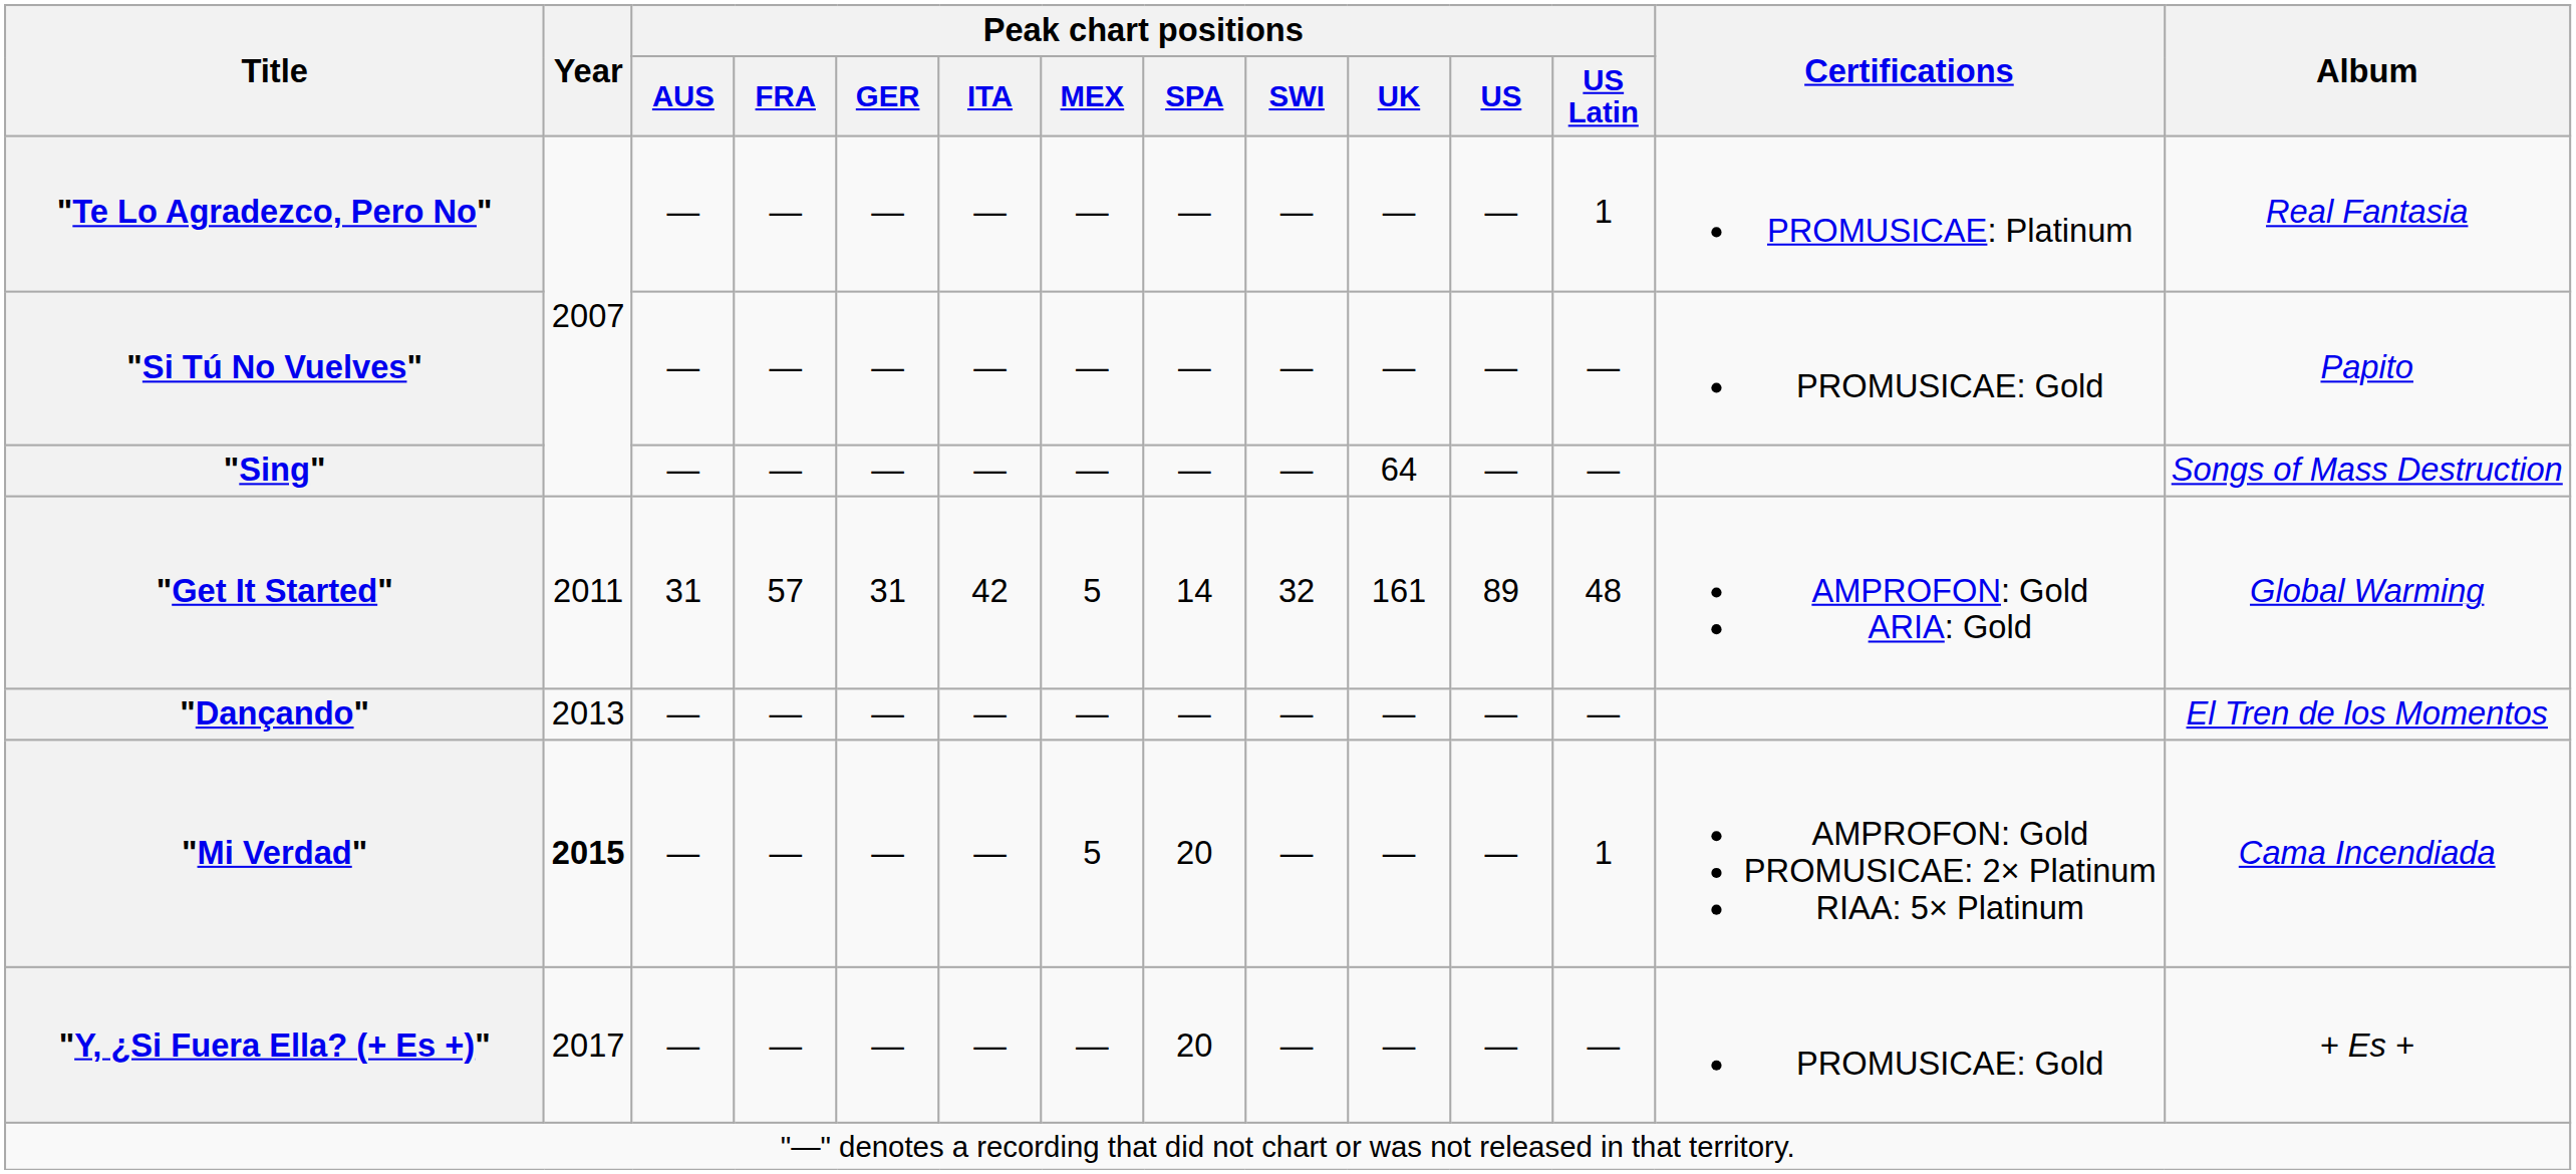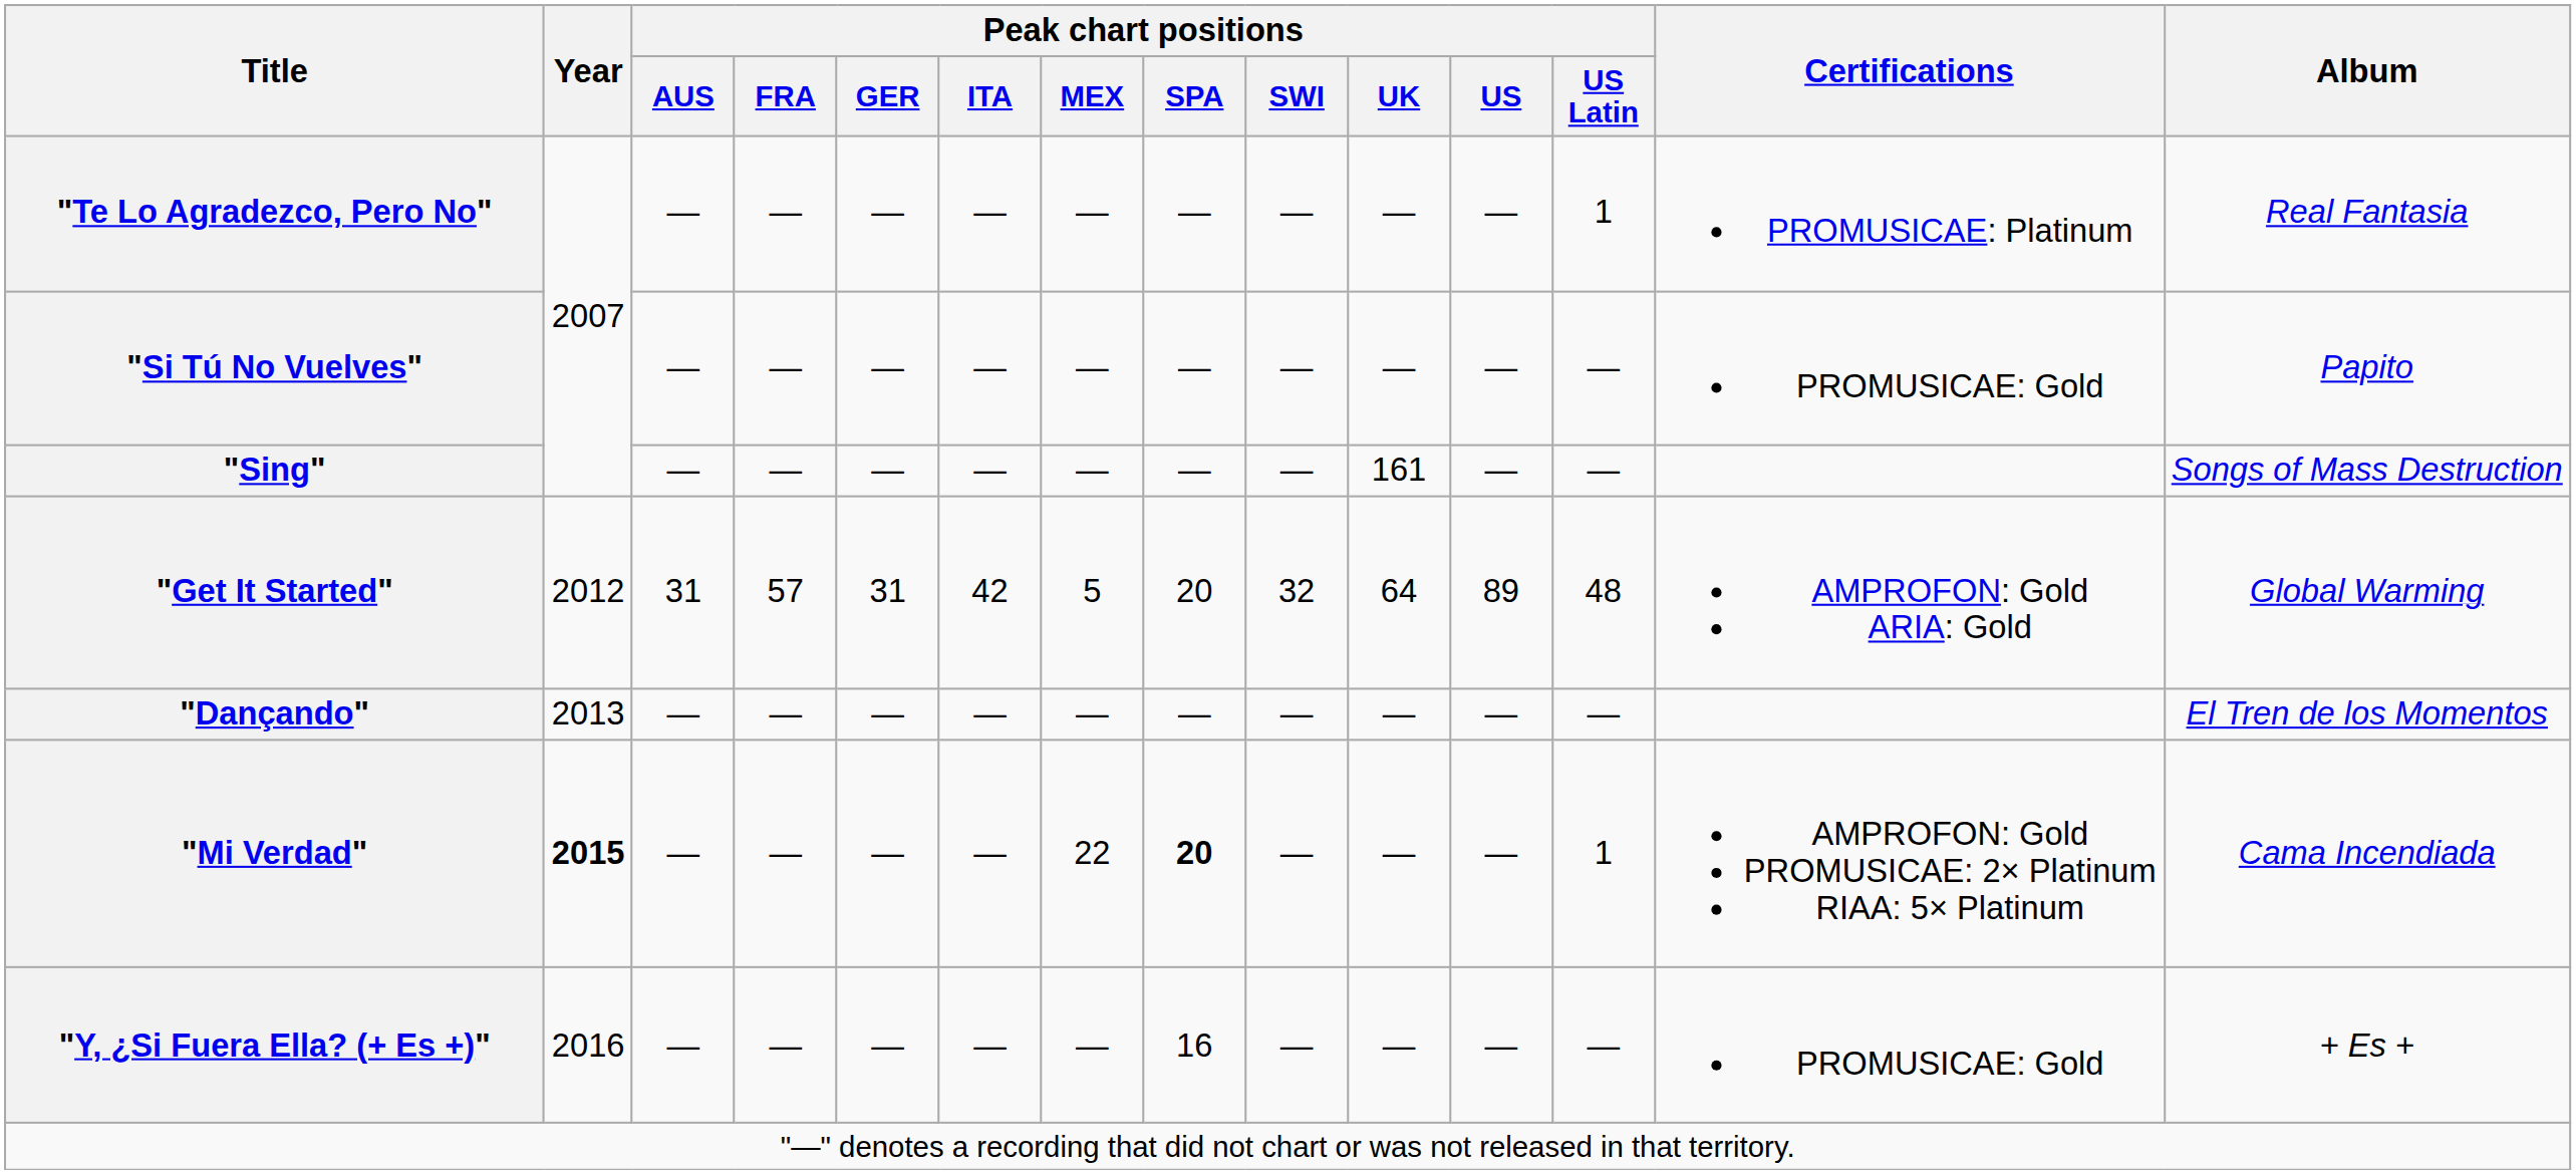"Sing" | Peak chart positions / UK: 64 -> 161
"Get It Started" | Year: 2011 -> 2012
"Get It Started" | Peak chart positions / SPA: 14 -> 20
"Get It Started" | Peak chart positions / UK: 161 -> 64
"Mi Verdad" | Peak chart positions / MEX: 5 -> 22
"Mi Verdad" | Peak chart positions / SPA: normal -> bold
"Y, ¿Si Fuera Ella? (+ Es +)" | Year: 2017 -> 2016
"Y, ¿Si Fuera Ella? (+ Es +)" | Peak chart positions / SPA: 20 -> 16
